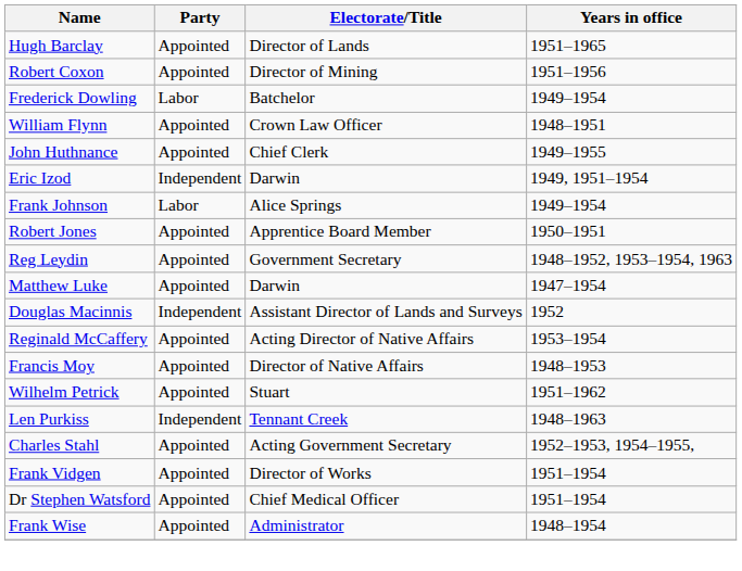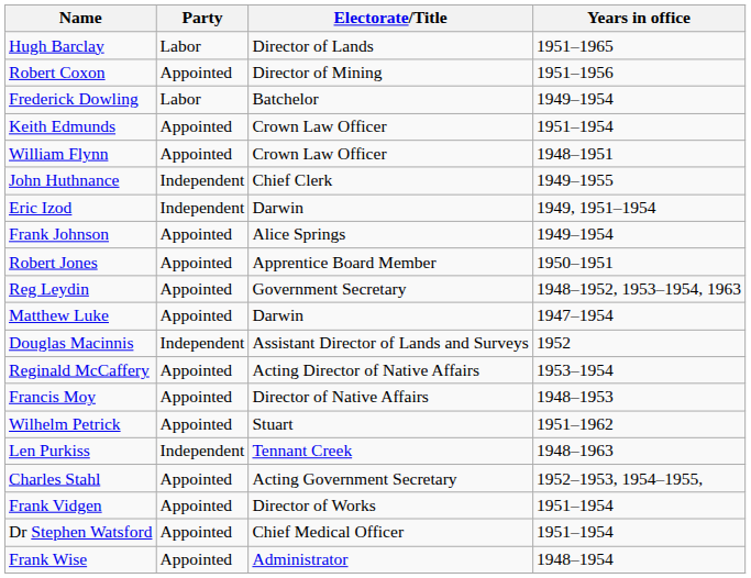Hugh Barclay | Party: Appointed -> Labor
+ row: Keith Edmunds | Appointed | Crown Law Officer | 1951–1954
John Huthnance | Party: Appointed -> Independent
Frank Johnson | Party: Labor -> Appointed
